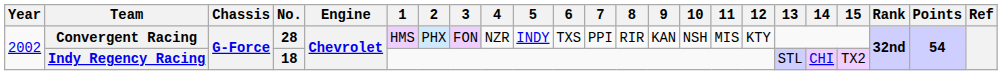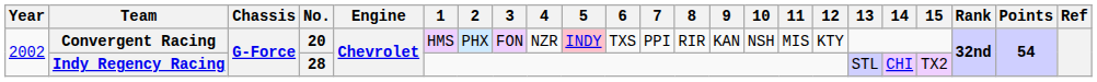Convergent Racing | No.: 28 -> 20
Convergent Racing | 5: no background -> pink background
Indy Regency Racing | No.: 18 -> 28
